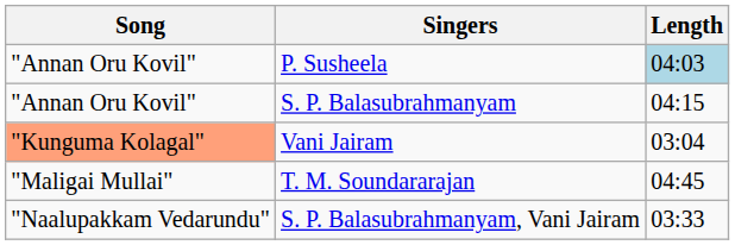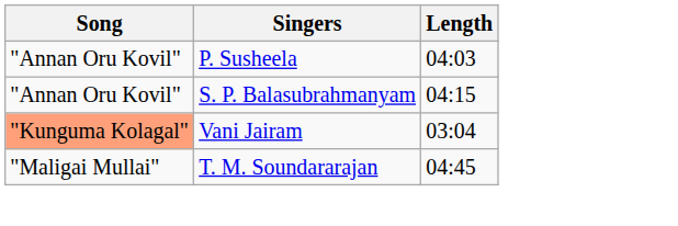P. Susheela | Length: lightblue background -> no background
- row: "Naalupakkam Vedarundu" | S. P. Balasubrahmanyam, Vani Jairam | 03:33
